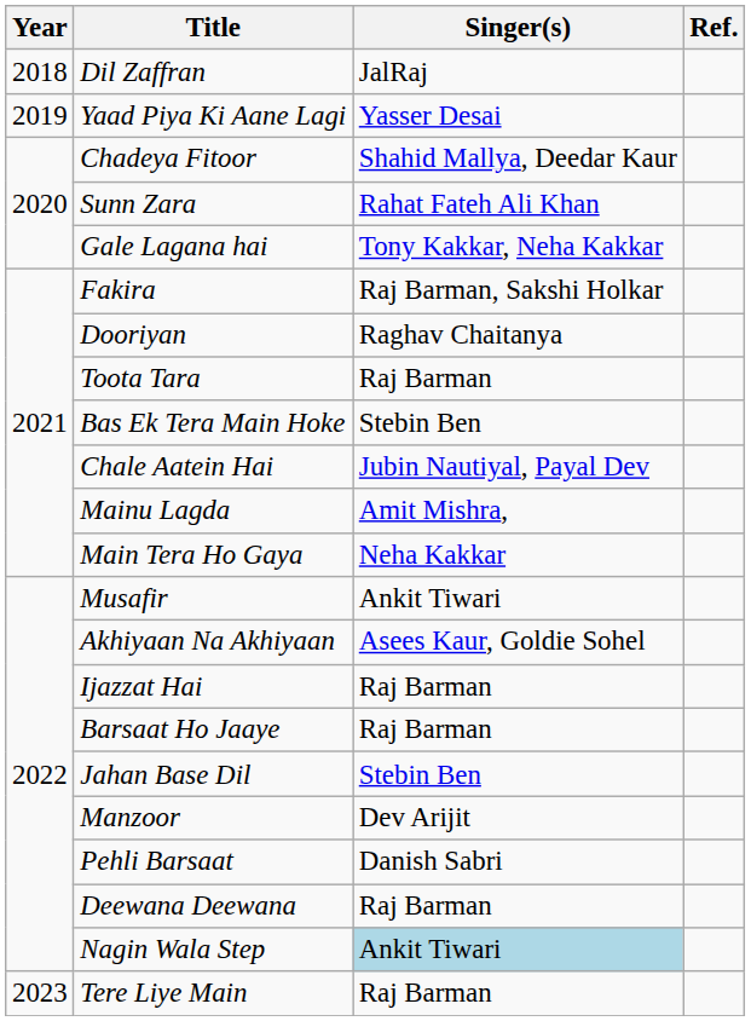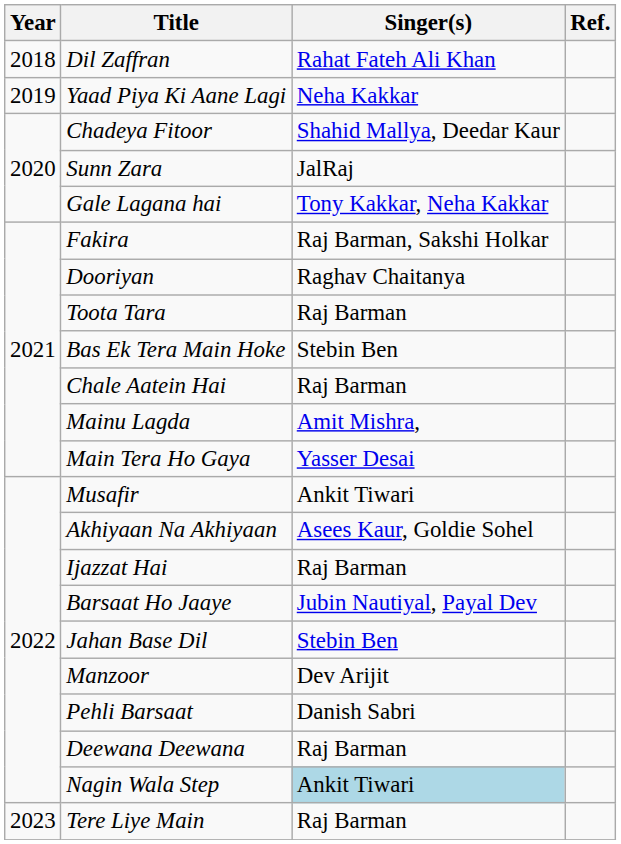Dil Zaffran | Singer(s): JalRaj -> Rahat Fateh Ali Khan
Yaad Piya Ki Aane Lagi | Singer(s): Yasser Desai -> Neha Kakkar
Sunn Zara | Singer(s): Rahat Fateh Ali Khan -> JalRaj
Chale Aatein Hai | Singer(s): Jubin Nautiyal, Payal Dev -> Raj Barman
Main Tera Ho Gaya | Singer(s): Neha Kakkar -> Yasser Desai
Barsaat Ho Jaaye | Singer(s): Raj Barman -> Jubin Nautiyal, Payal Dev
